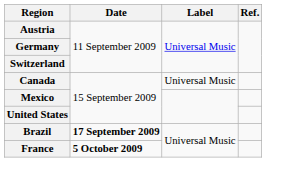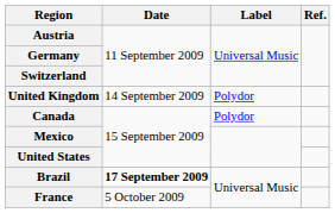+ row: United Kingdom | 14 September 2009 | Polydor
Canada | Label: Universal Music -> Polydor
France | Date: bold -> normal
